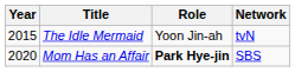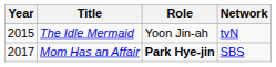Mom Has an Affair | Year: 2020 -> 2017
